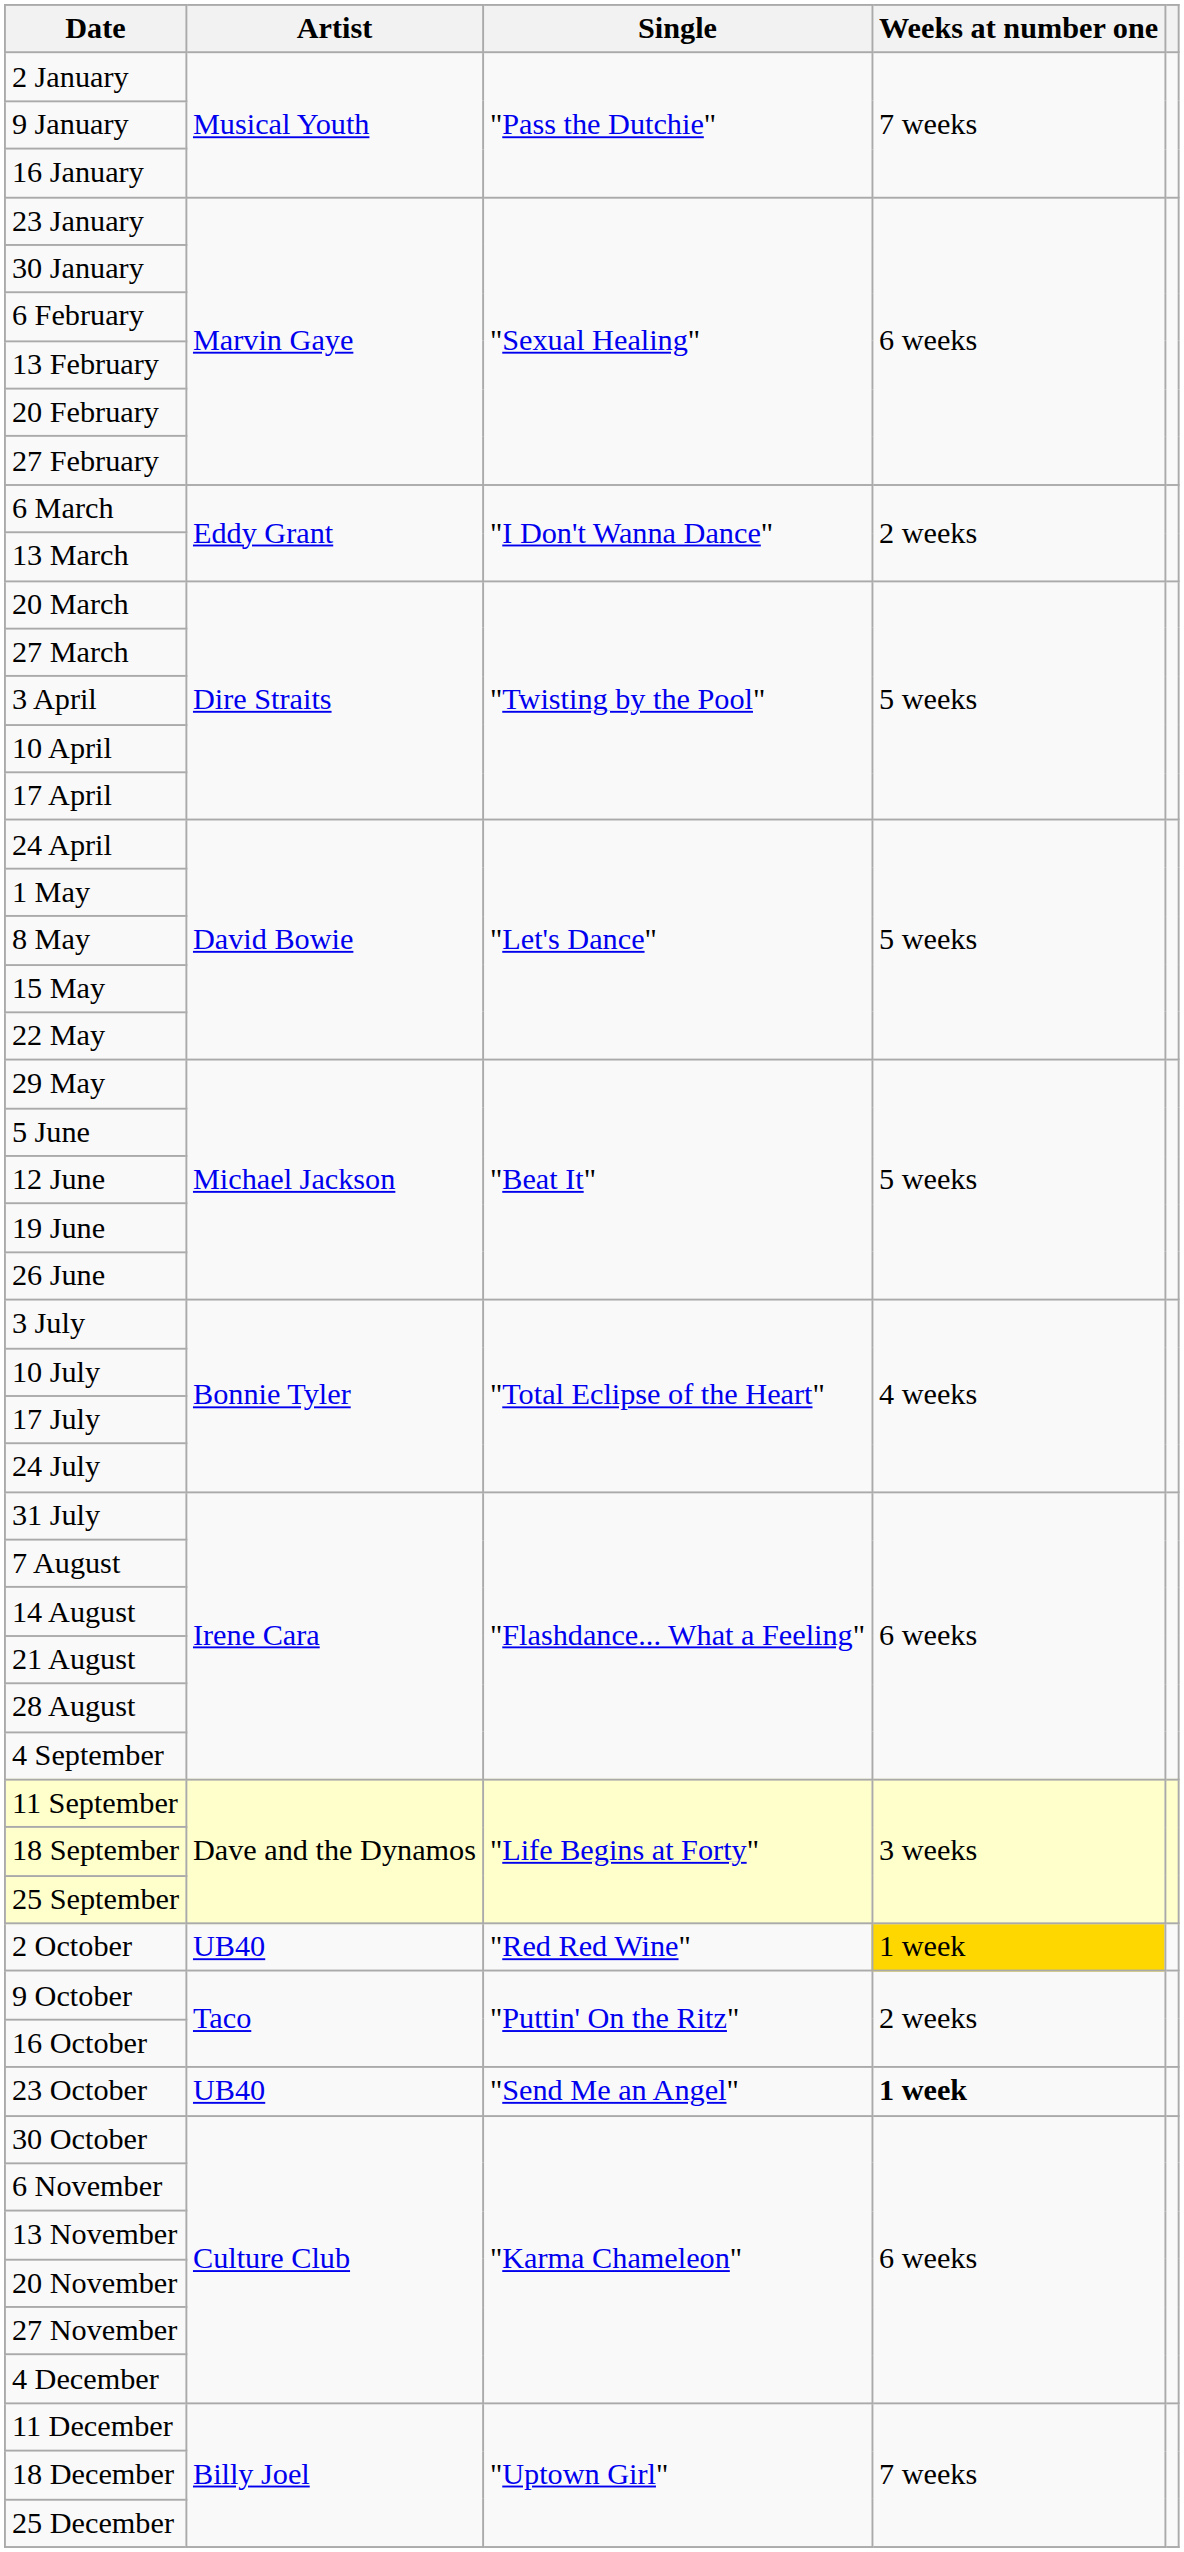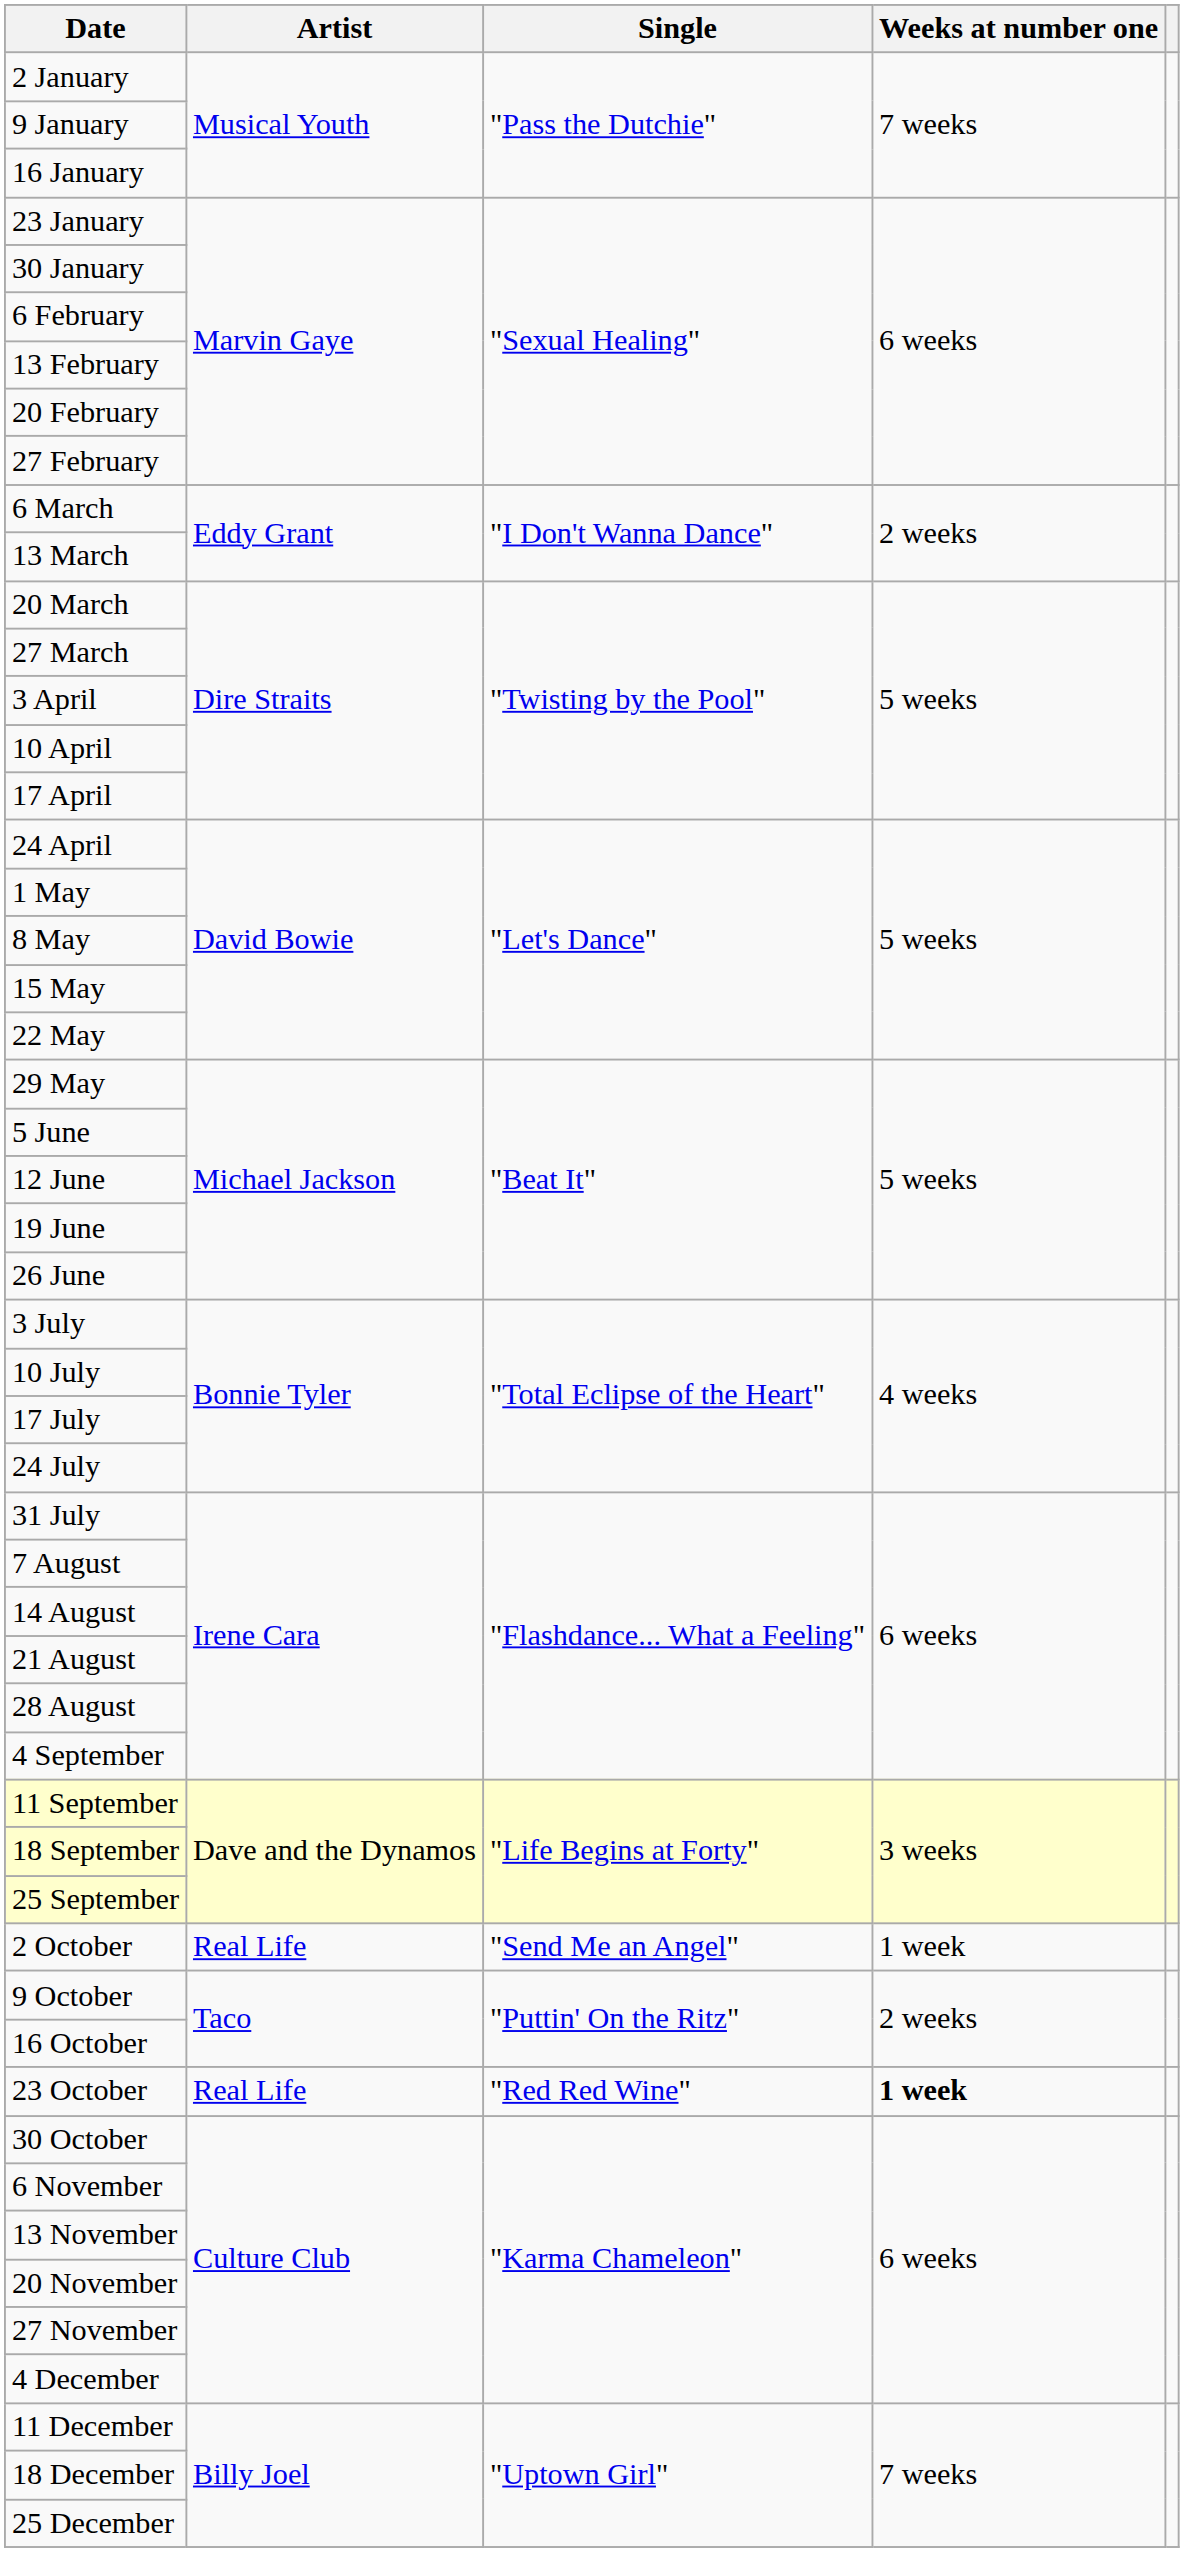2 October | Artist: UB40 -> Real Life
2 October | Single: "Red Red Wine" -> "Send Me an Angel"
2 October | Weeks at number one: gold background -> no background
23 October | Artist: UB40 -> Real Life
23 October | Single: "Send Me an Angel" -> "Red Red Wine"
